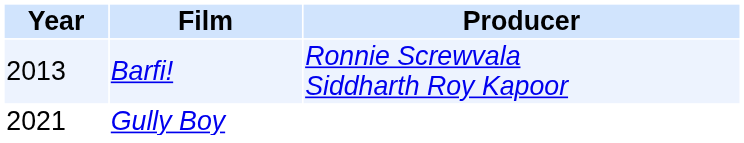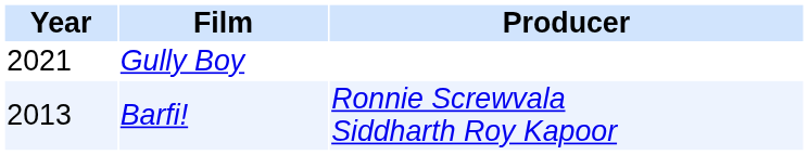rows swapped: Barfi! <-> Gully Boy
